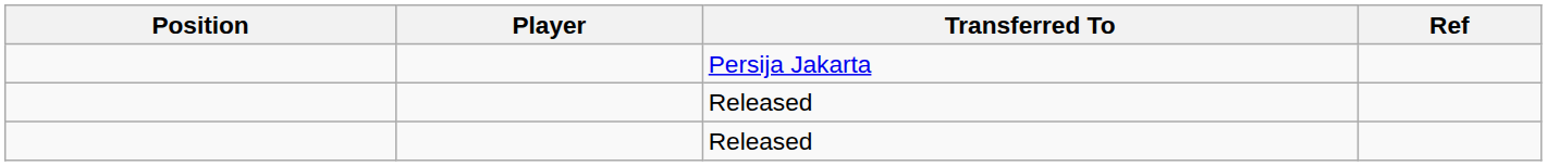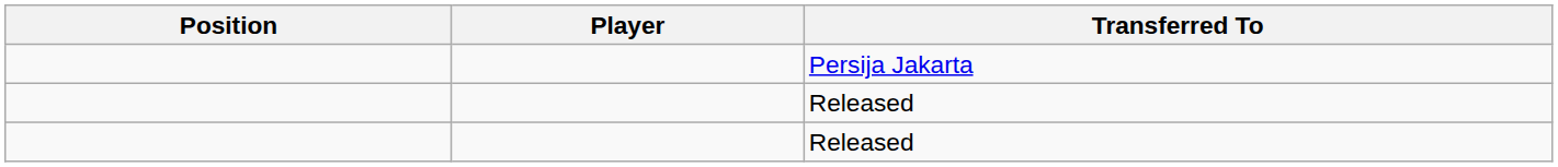- column: Ref
